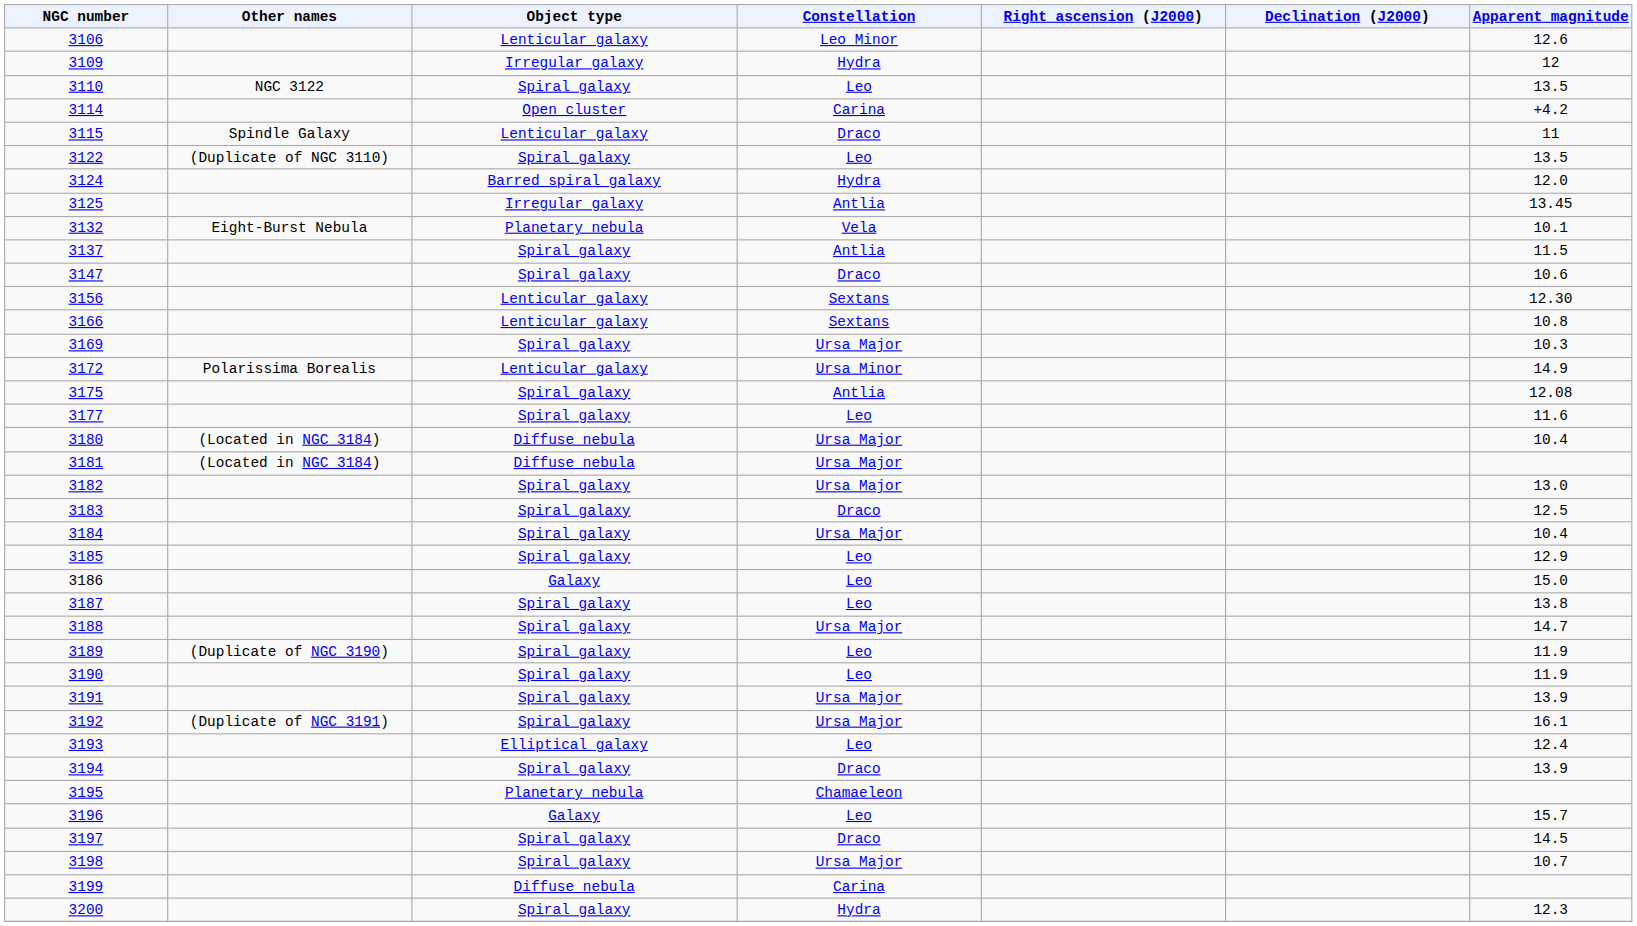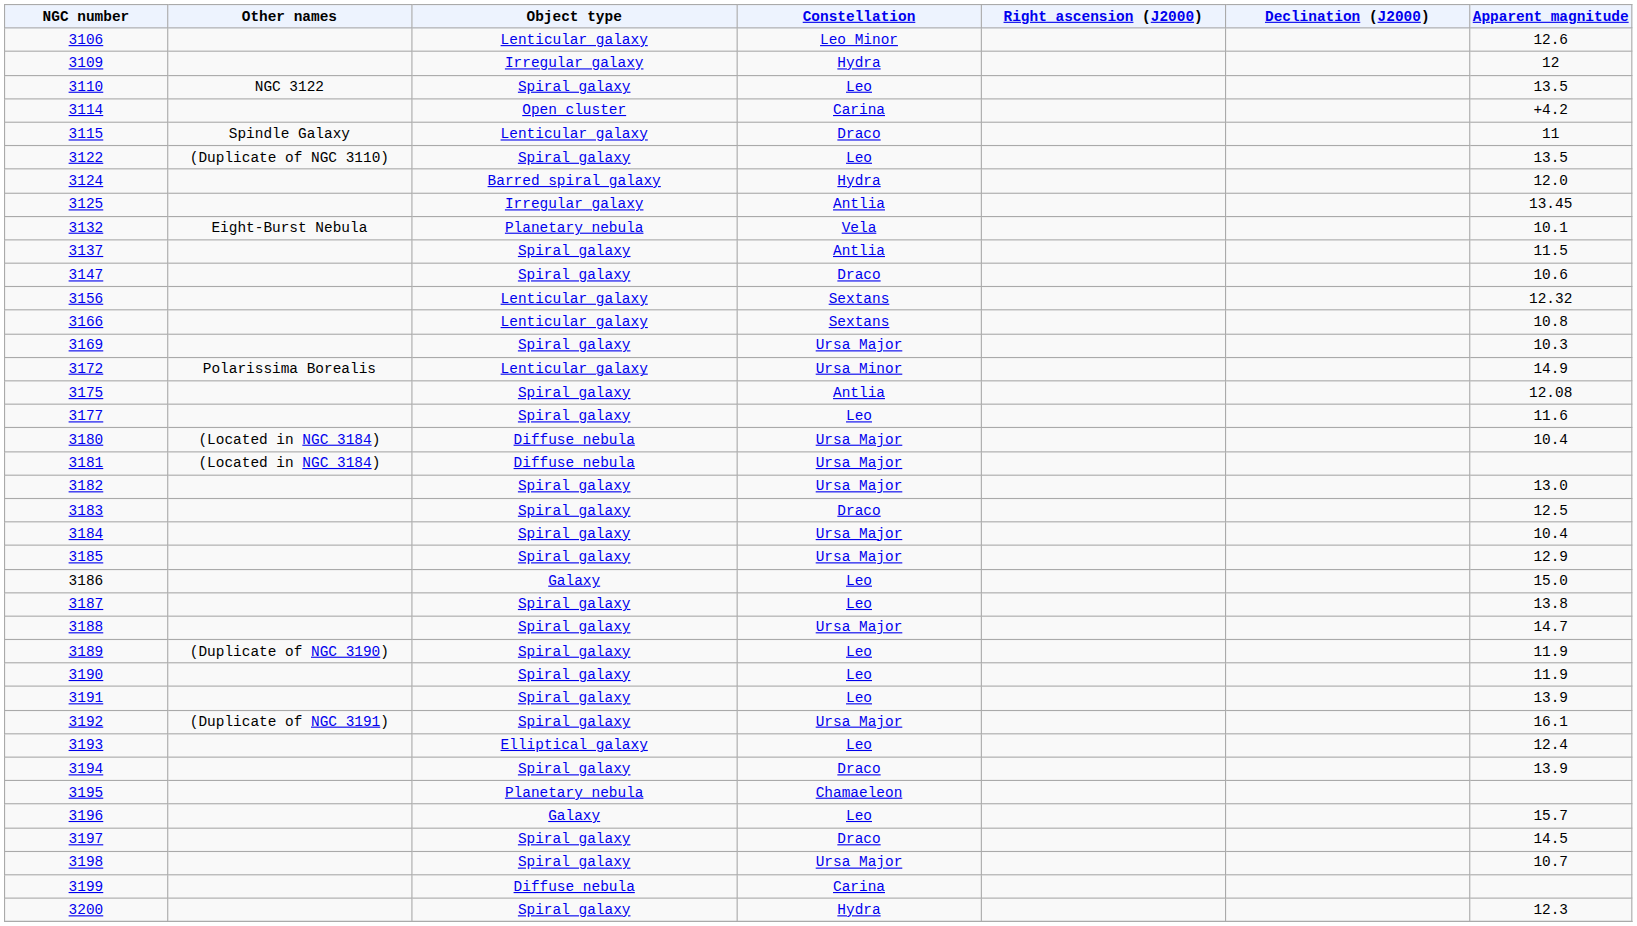3156 | Apparent magnitude: 12.30 -> 12.32
3185 | Constellation: Leo -> Ursa Major
3191 | Constellation: Ursa Major -> Leo
